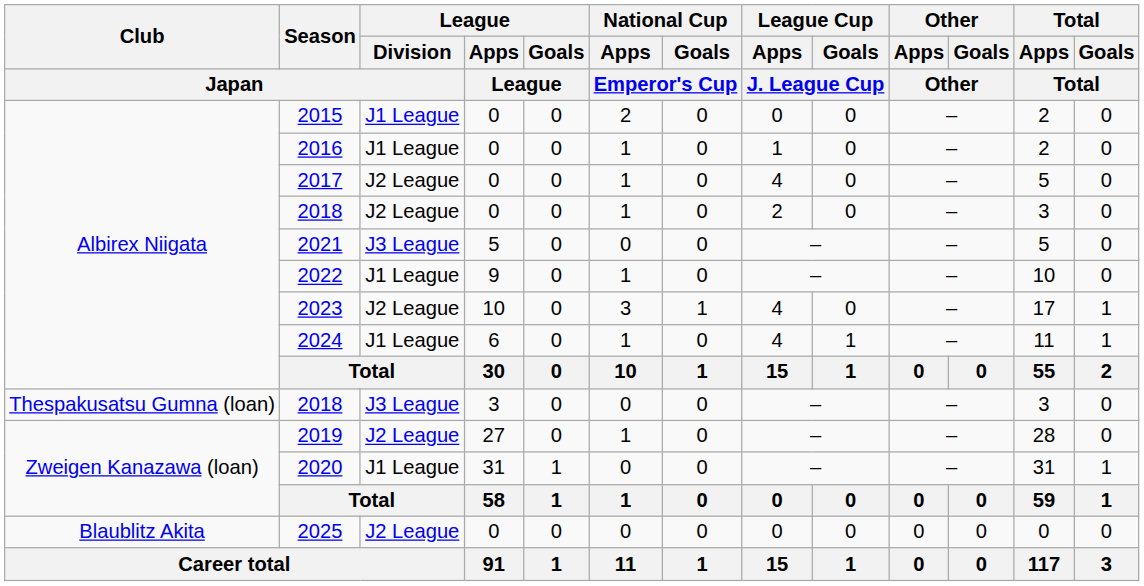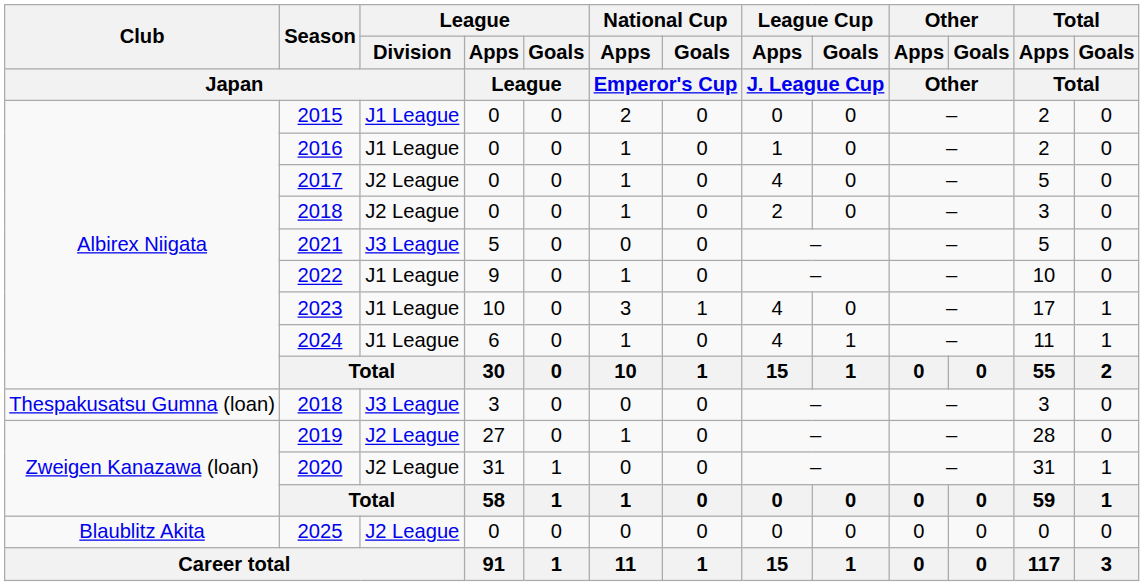2023 | League / Division / Japan: J2 League -> J1 League
2020 | League / Division / Japan: J1 League -> J2 League
